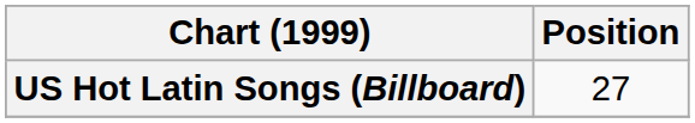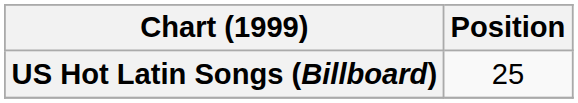US Hot Latin Songs (Billboard) | Position: 27 -> 25
